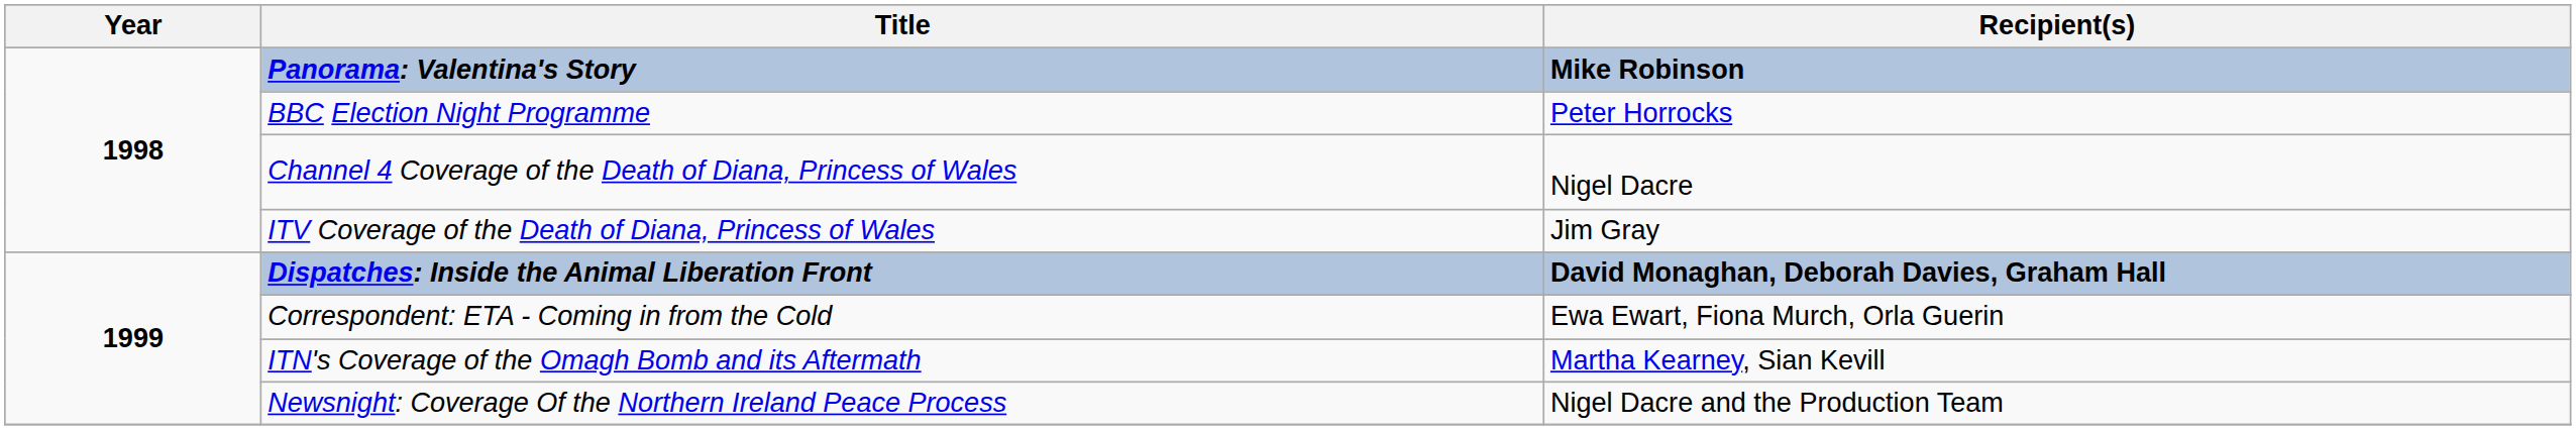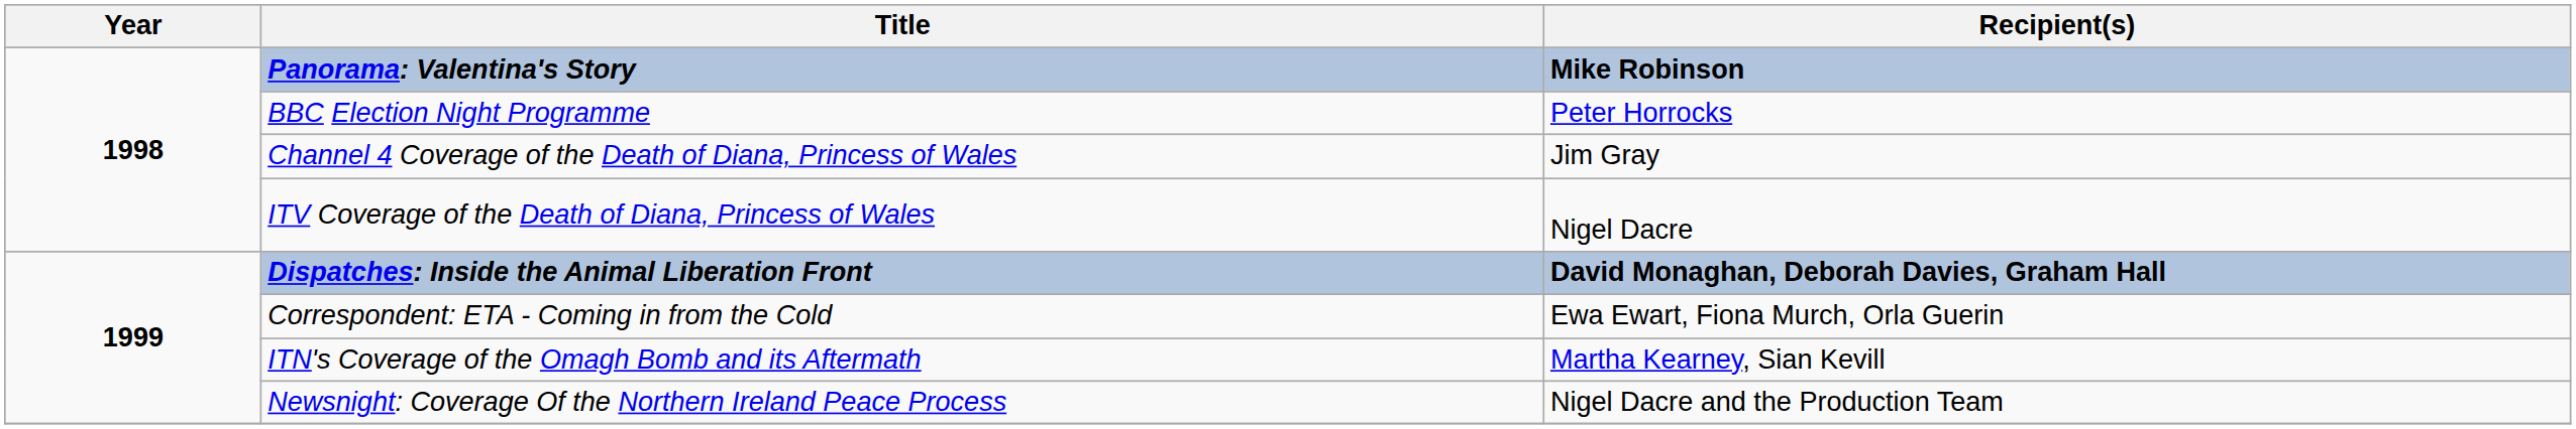Channel 4 Coverage of the Death of Diana, Princess of Wales | Recipient(s): Nigel Dacre -> Jim Gray
ITV Coverage of the Death of Diana, Princess of Wales | Recipient(s): Jim Gray -> Nigel Dacre
